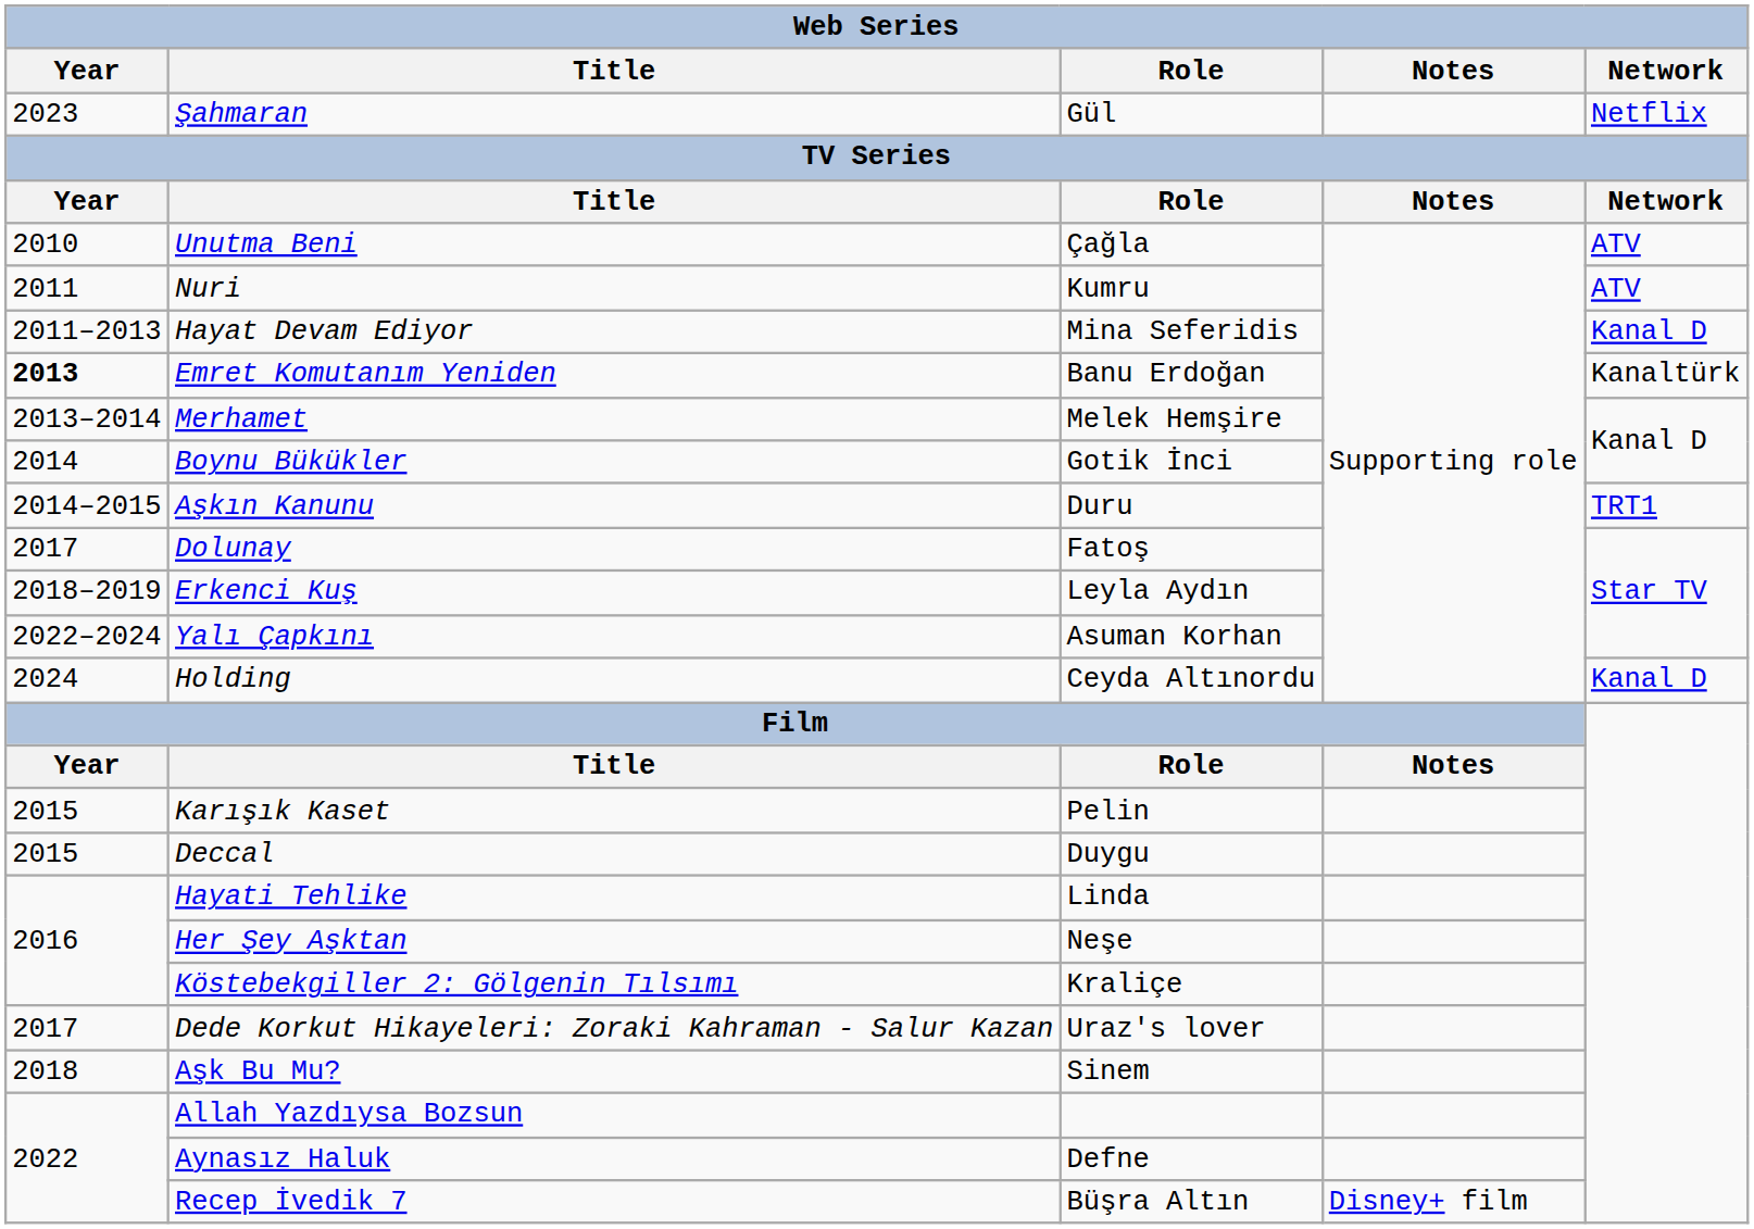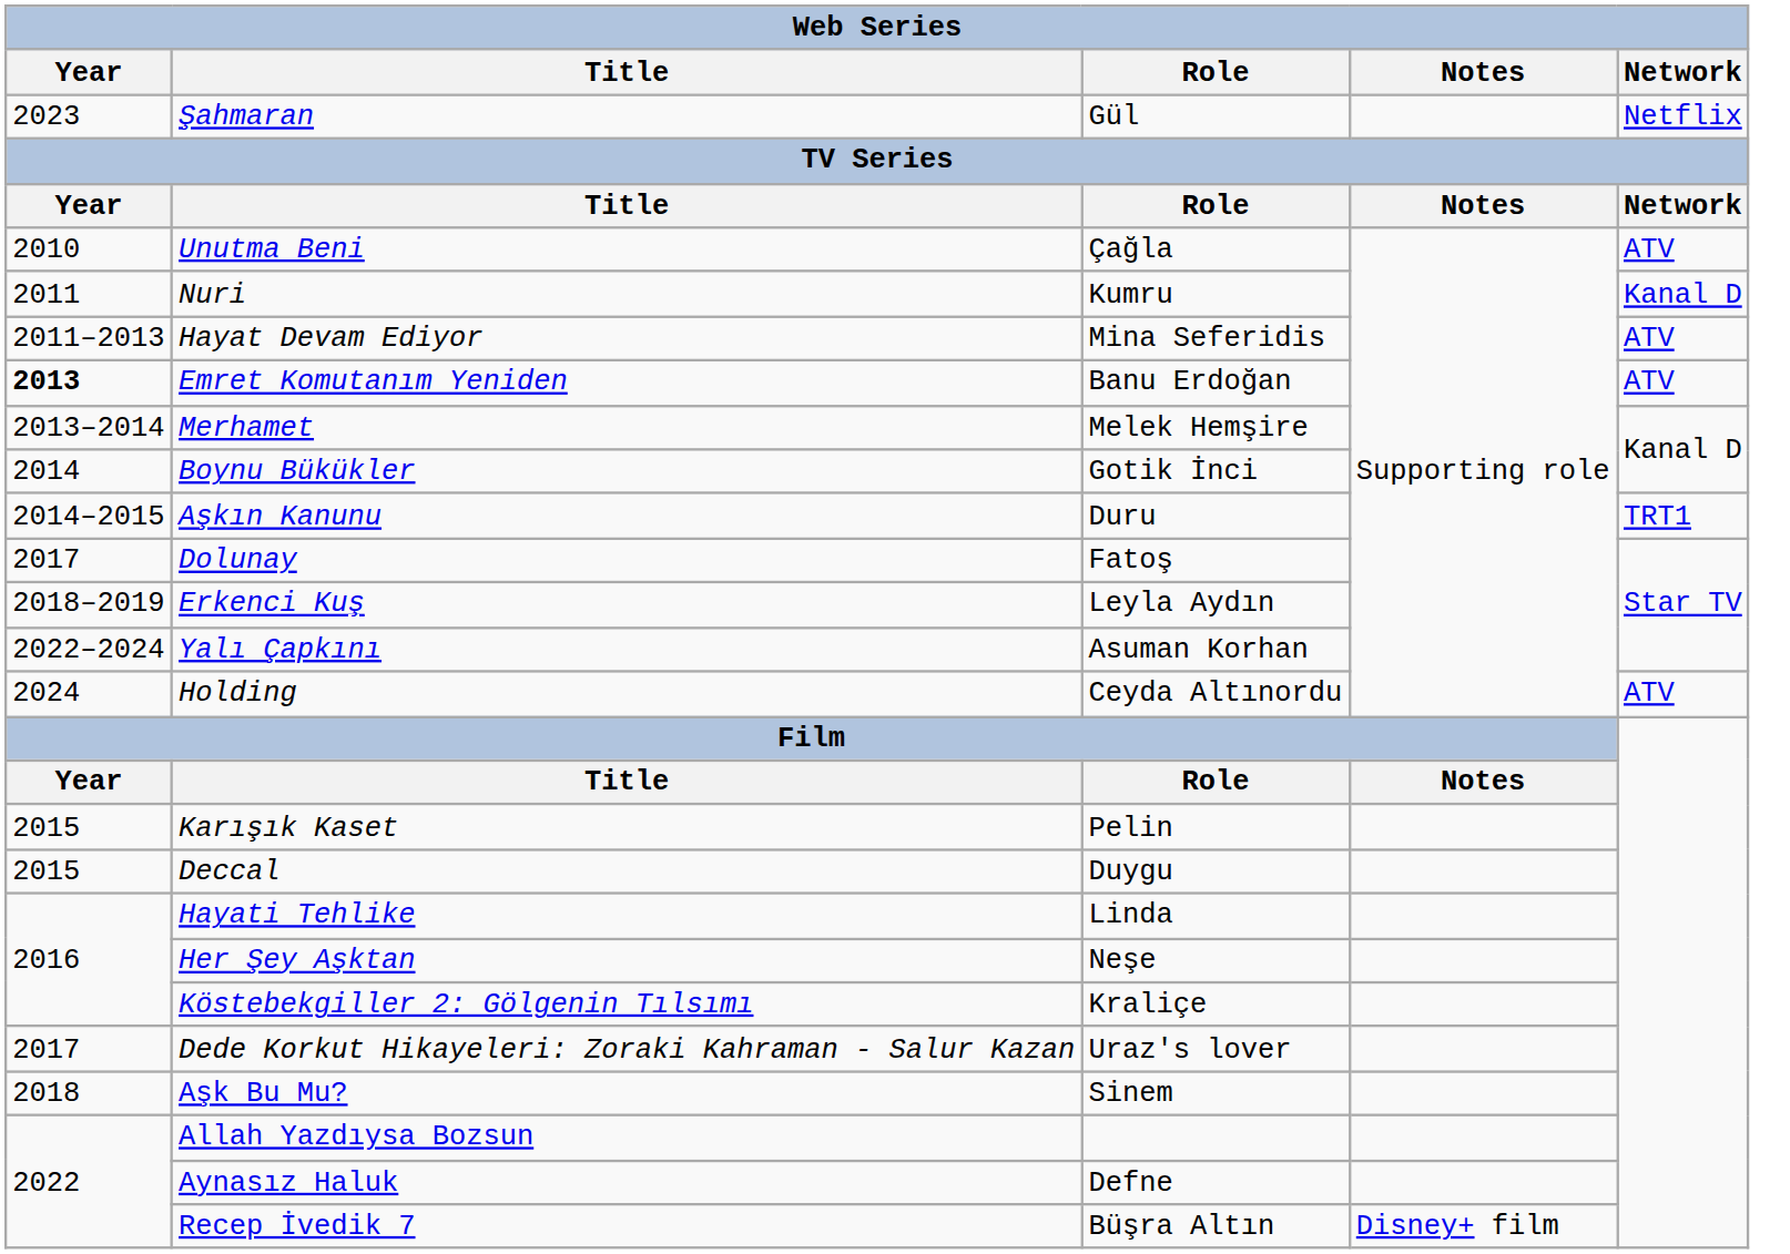Nuri | Network: ATV -> Kanal D
Hayat Devam Ediyor | Network: Kanal D -> ATV
Emret Komutanım Yeniden | Network: Kanaltürk -> ATV
Holding | Network: Kanal D -> ATV
